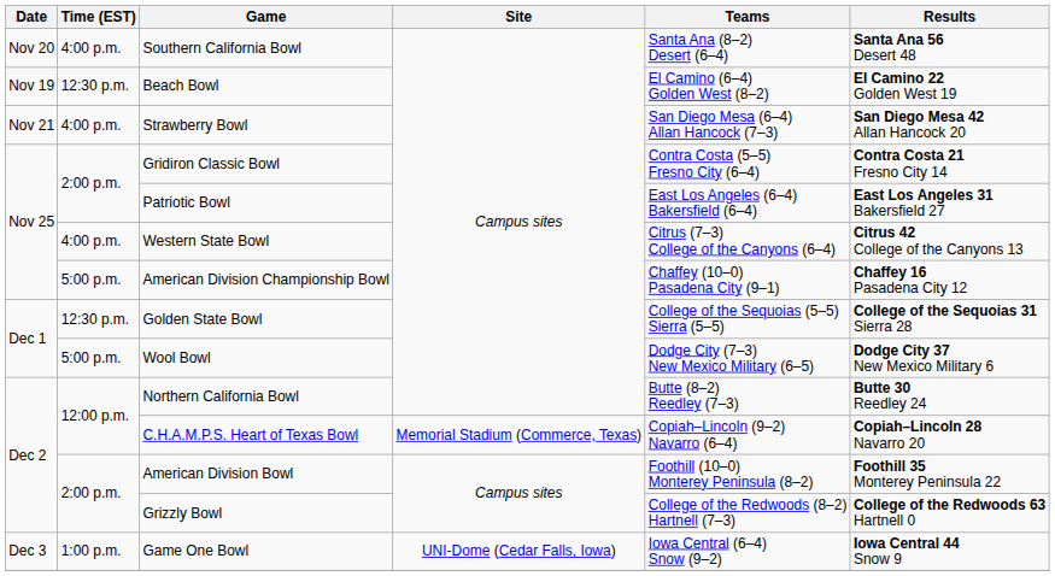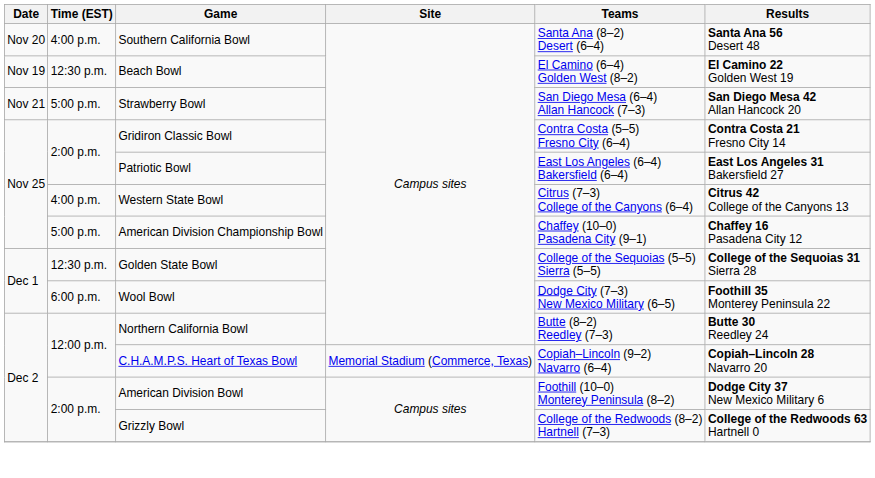Strawberry Bowl | Time (EST): 4:00 p.m. -> 5:00 p.m.
Wool Bowl | Time (EST): 5:00 p.m. -> 6:00 p.m.
Wool Bowl | Results: Dodge City 37 New Mexico Military 6 -> Foothill 35 Monterey Peninsula 22
American Division Bowl | Results: Foothill 35 Monterey Peninsula 22 -> Dodge City 37 New Mexico Military 6
- row: Dec 3 | 1:00 p.m. | Game One Bowl | UNI-Dome (Cedar Falls, Iowa) | Iowa Central (6–4) Snow (9–2) | Iowa Central 44 Snow 9
